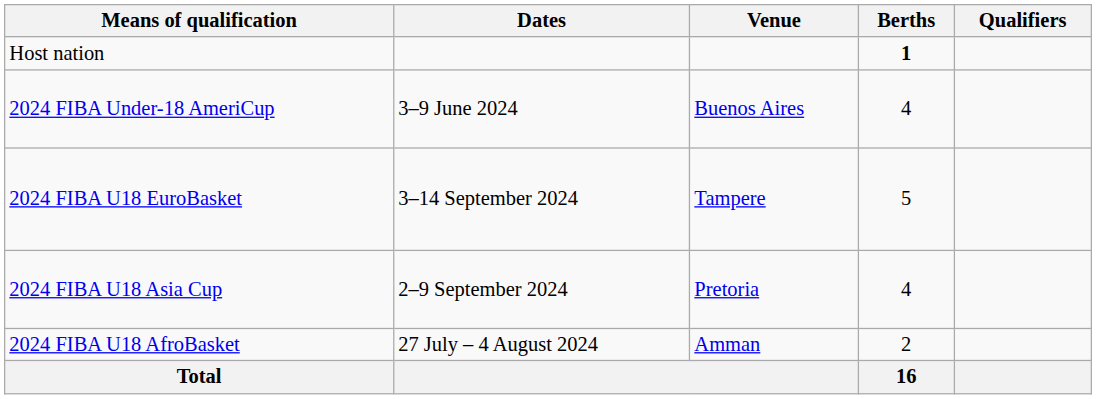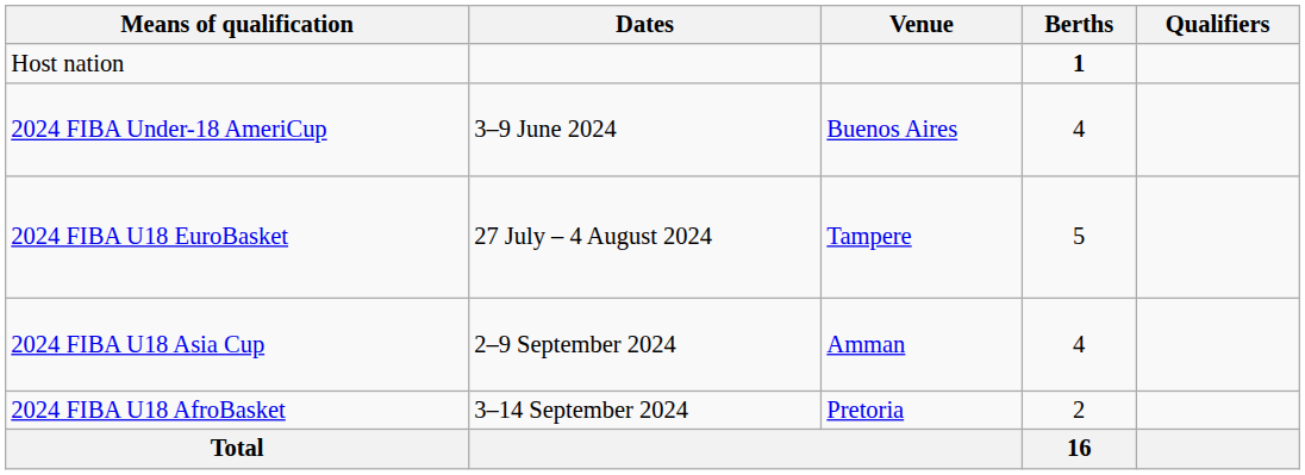2024 FIBA U18 EuroBasket | Dates: 3–14 September 2024 -> 27 July – 4 August 2024
2024 FIBA U18 Asia Cup | Venue: Pretoria -> Amman
2024 FIBA U18 AfroBasket | Dates: 27 July – 4 August 2024 -> 3–14 September 2024
2024 FIBA U18 AfroBasket | Venue: Amman -> Pretoria
